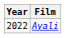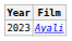Ayali | Year: 2022 -> 2023
